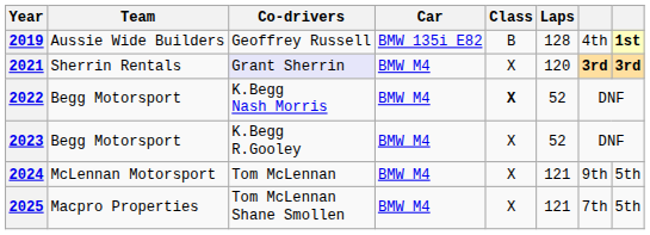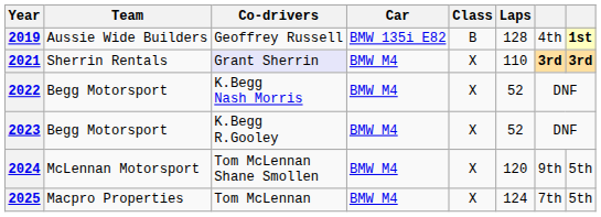2021 | Laps: 120 -> 110
2022 | Class: bold -> normal
2024 | Co-drivers: Tom McLennan -> Tom McLennan Shane Smollen
2024 | Laps: 121 -> 120
2025 | Co-drivers: Tom McLennan Shane Smollen -> Tom McLennan
2025 | Laps: 121 -> 124
